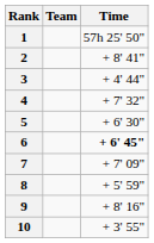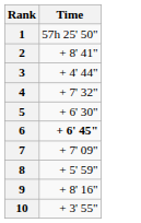- column: Team
